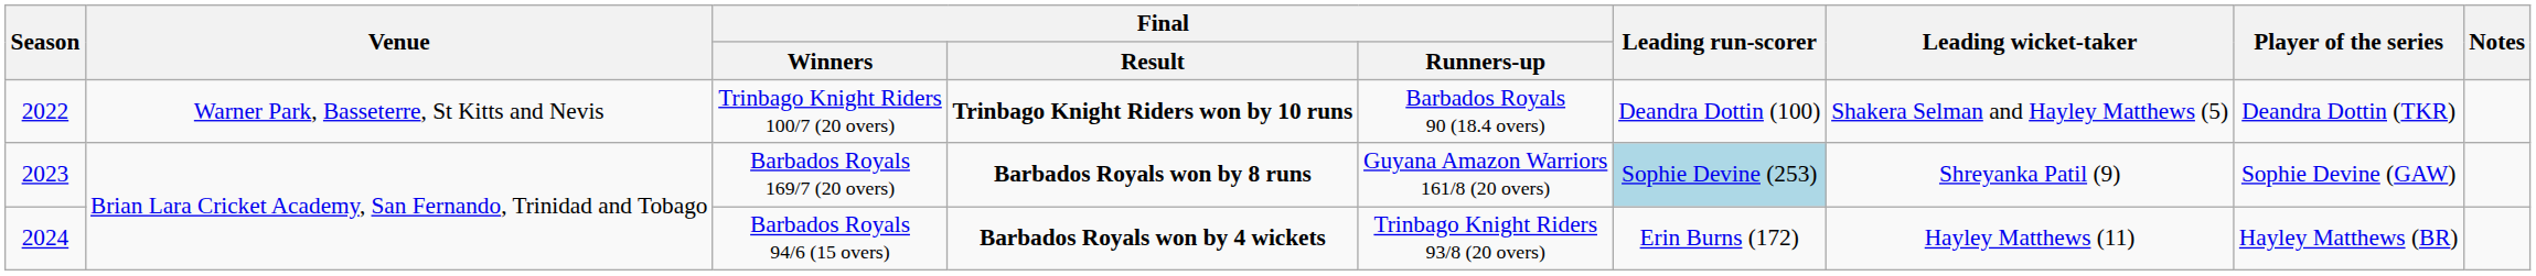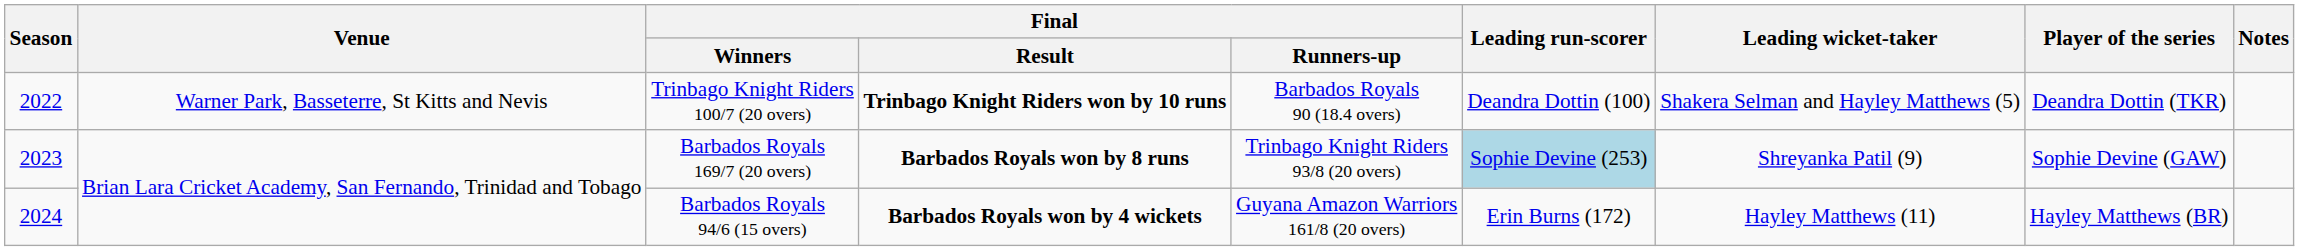Barbados Royals 169/7 (20 overs) | Final / Runners-up: Guyana Amazon Warriors 161/8 (20 overs) -> Trinbago Knight Riders 93/8 (20 overs)
Barbados Royals 94/6 (15 overs) | Final / Runners-up: Trinbago Knight Riders 93/8 (20 overs) -> Guyana Amazon Warriors 161/8 (20 overs)
